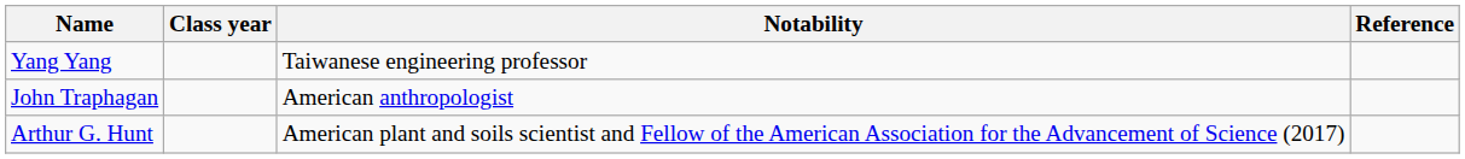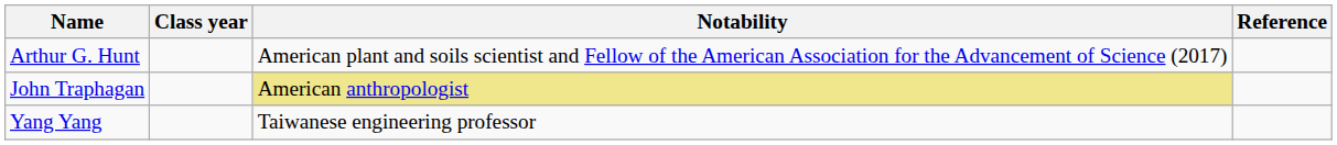rows swapped: Arthur G. Hunt <-> Yang Yang
John Traphagan | Notability: no background -> khaki background
